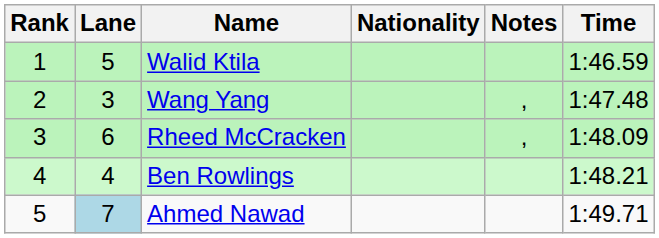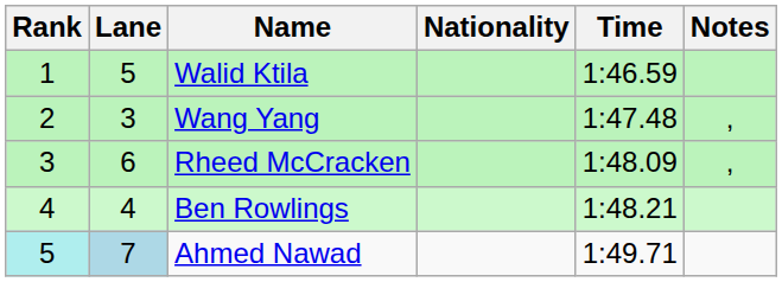columns swapped: Time <-> Notes
Ahmed Nawad | Rank: no background -> paleturquoise background
